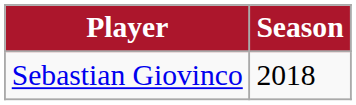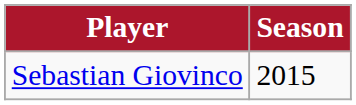Sebastian Giovinco | Season: 2018 -> 2015
